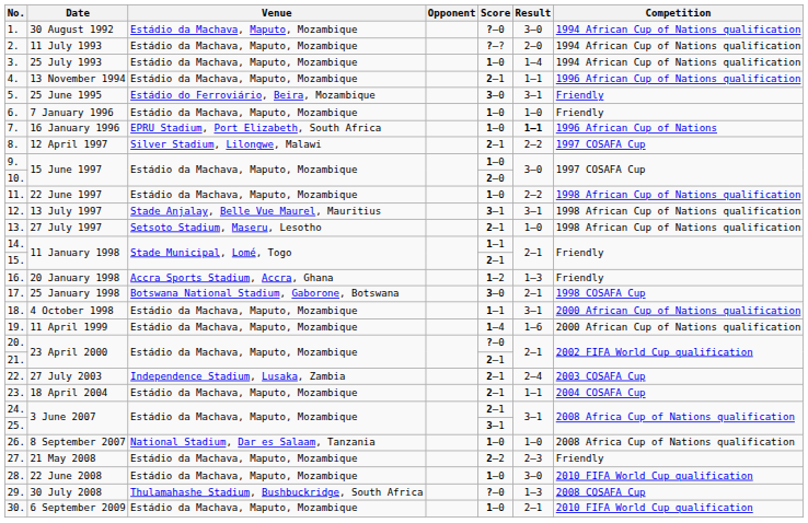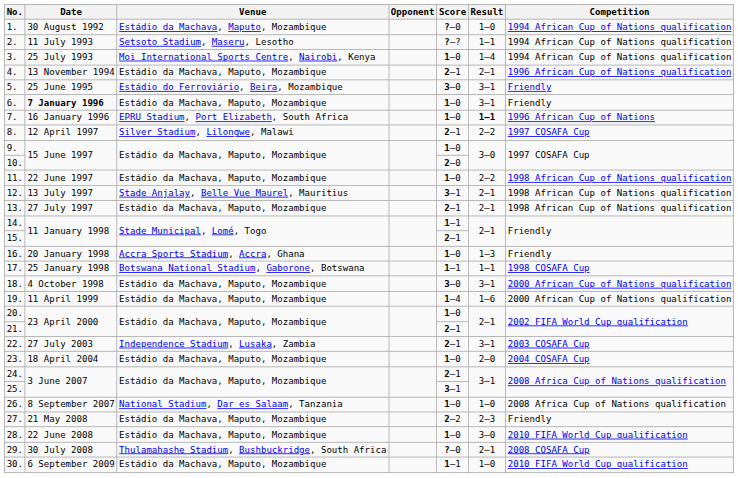1. | Result: 3–0 -> 1–0
2. | Venue: Estádio da Machava, Maputo, Mozambique -> Setsoto Stadium, Maseru, Lesotho
2. | Result: 2–0 -> 1–1
3. | Venue: Estádio da Machava, Maputo, Mozambique -> Moi International Sports Centre, Nairobi, Kenya
4. | Result: 1–1 -> 2–1
6. | Date: normal -> bold
6. | Result: 1–0 -> 3–1
12. | Result: 3–1 -> 2–1
13. | Venue: Setsoto Stadium, Maseru, Lesotho -> Estádio da Machava, Maputo, Mozambique
13. | Result: 1–0 -> 2–1
16. | Score: 1–2 -> 1–0
17. | Score: 3–0 -> 1–1
17. | Result: 2–1 -> 1–1
18. | Score: 1–1 -> 3–0
20. | Score: ?–0 -> 1–0
22. | Result: 2–4 -> 3–1
23. | Score: 2–1 -> 1–0
23. | Result: 1–1 -> 2–0
29. | Result: 1–3 -> 2–1
30. | Score: 1–0 -> 1–1
30. | Result: 2–1 -> 1–0
